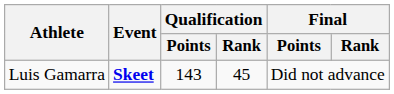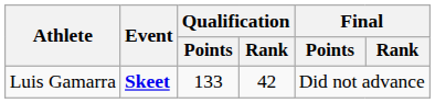Luis Gamarra | Qualification / Points: 143 -> 133
Luis Gamarra | Qualification / Rank: 45 -> 42
